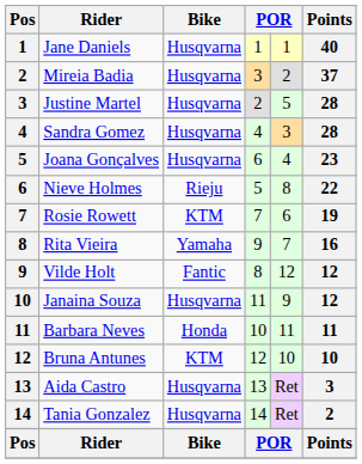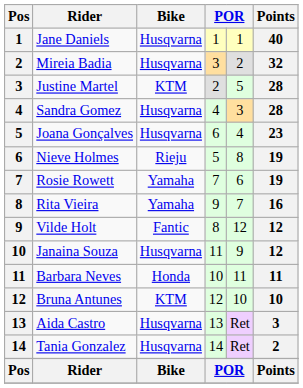Mireia Badia | Points: 37 -> 32
Justine Martel | Bike: Husqvarna -> KTM
Nieve Holmes | Points: 22 -> 19
Rosie Rowett | Bike: KTM -> Yamaha
